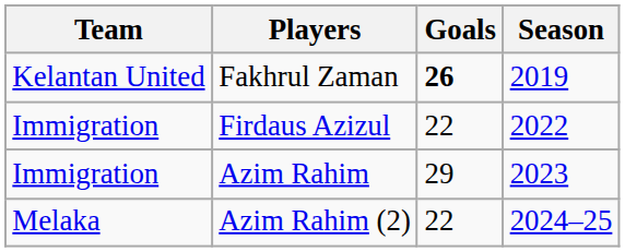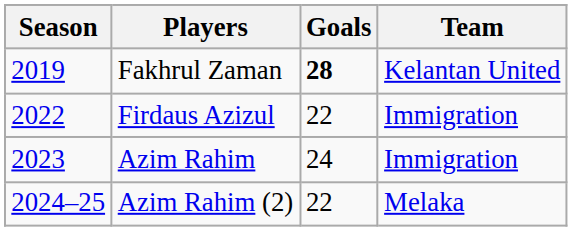columns swapped: Season <-> Team
Fakhrul Zaman | Goals: 26 -> 28
Azim Rahim | Goals: 29 -> 24
